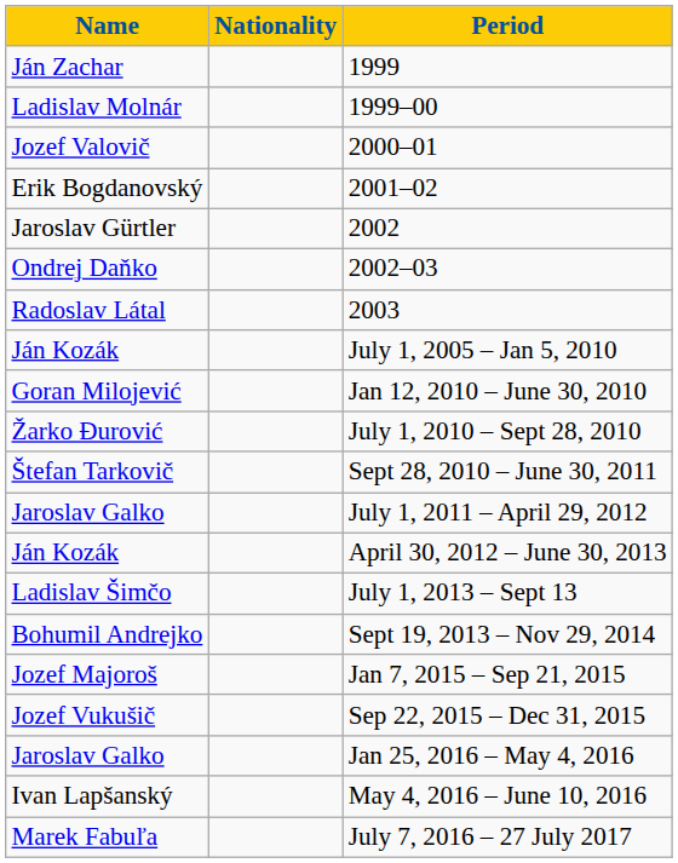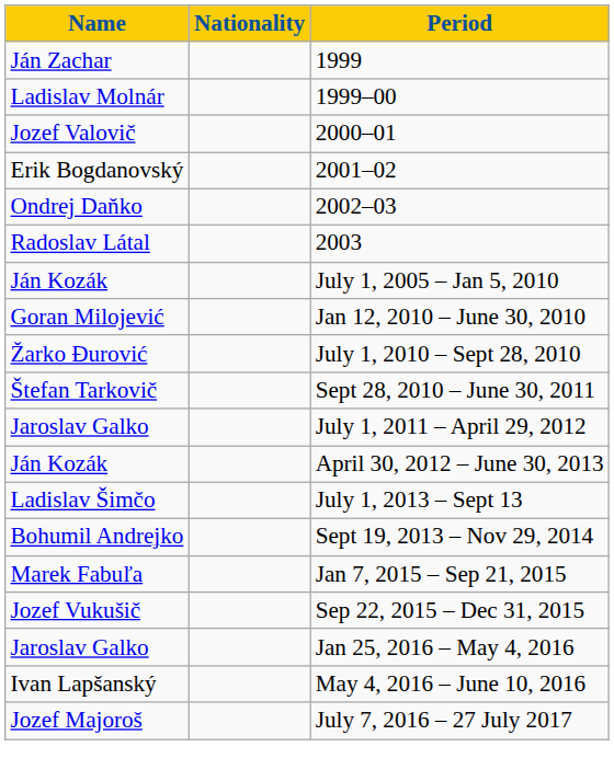- row: Jaroslav Gürtler | 2002
Jan 7, 2015 – Sep 21, 2015 | Name: Jozef Majoroš -> Marek Fabuľa
July 7, 2016 – 27 July 2017 | Name: Marek Fabuľa -> Jozef Majoroš
